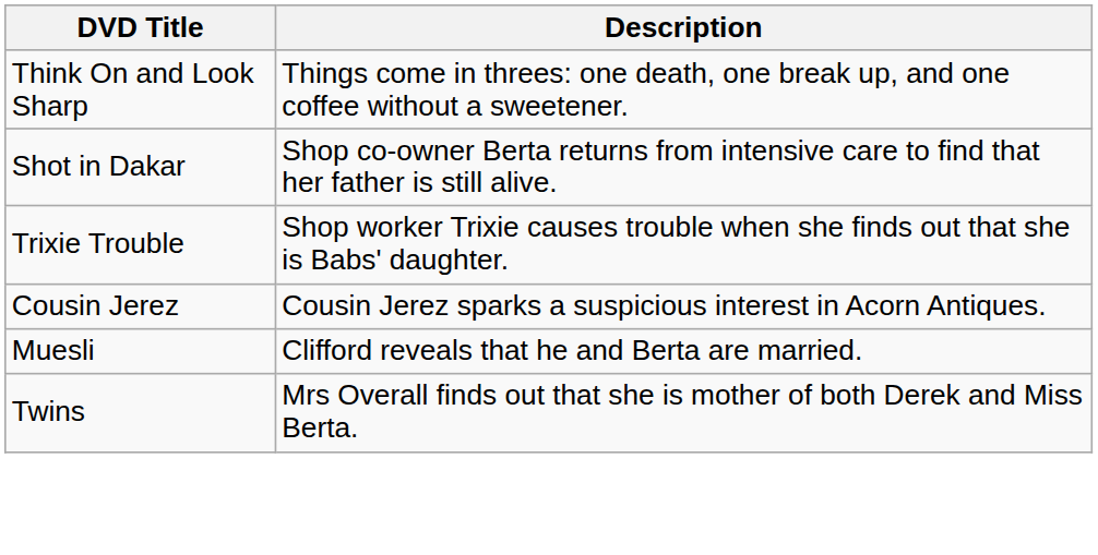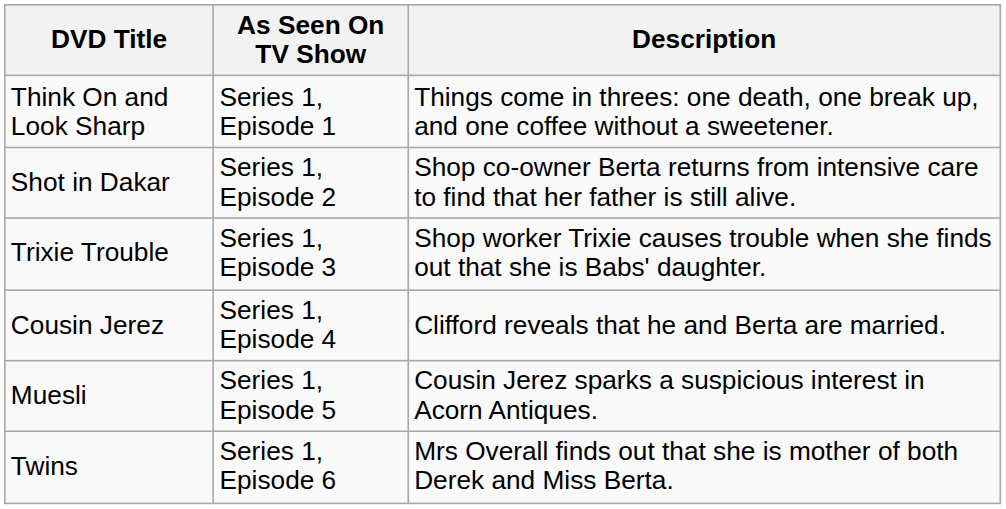+ column: As Seen On TV Show | Series 1, Episode 1 | Series 1, Episode 2 | Series 1, Episode 3 | Series 1, Episode 4 | Series 1, Episode 5 | Series 1, Episode 6
Cousin Jerez | Description: Cousin Jerez sparks a suspicious interest in Acorn Antiques. -> Clifford reveals that he and Berta are married.
Muesli | Description: Clifford reveals that he and Berta are married. -> Cousin Jerez sparks a suspicious interest in Acorn Antiques.
